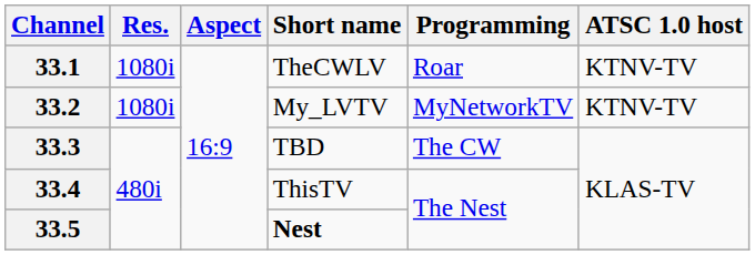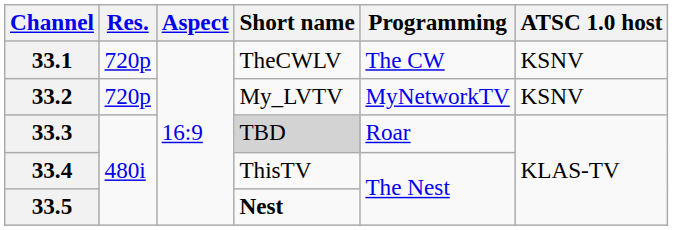33.1 | Res.: 1080i -> 720p
33.1 | Programming: Roar -> The CW
33.1 | ATSC 1.0 host: KTNV-TV -> KSNV
33.2 | Res.: 1080i -> 720p
33.2 | ATSC 1.0 host: KTNV-TV -> KSNV
33.3 | Short name: no background -> lightgrey background
33.3 | Programming: The CW -> Roar
